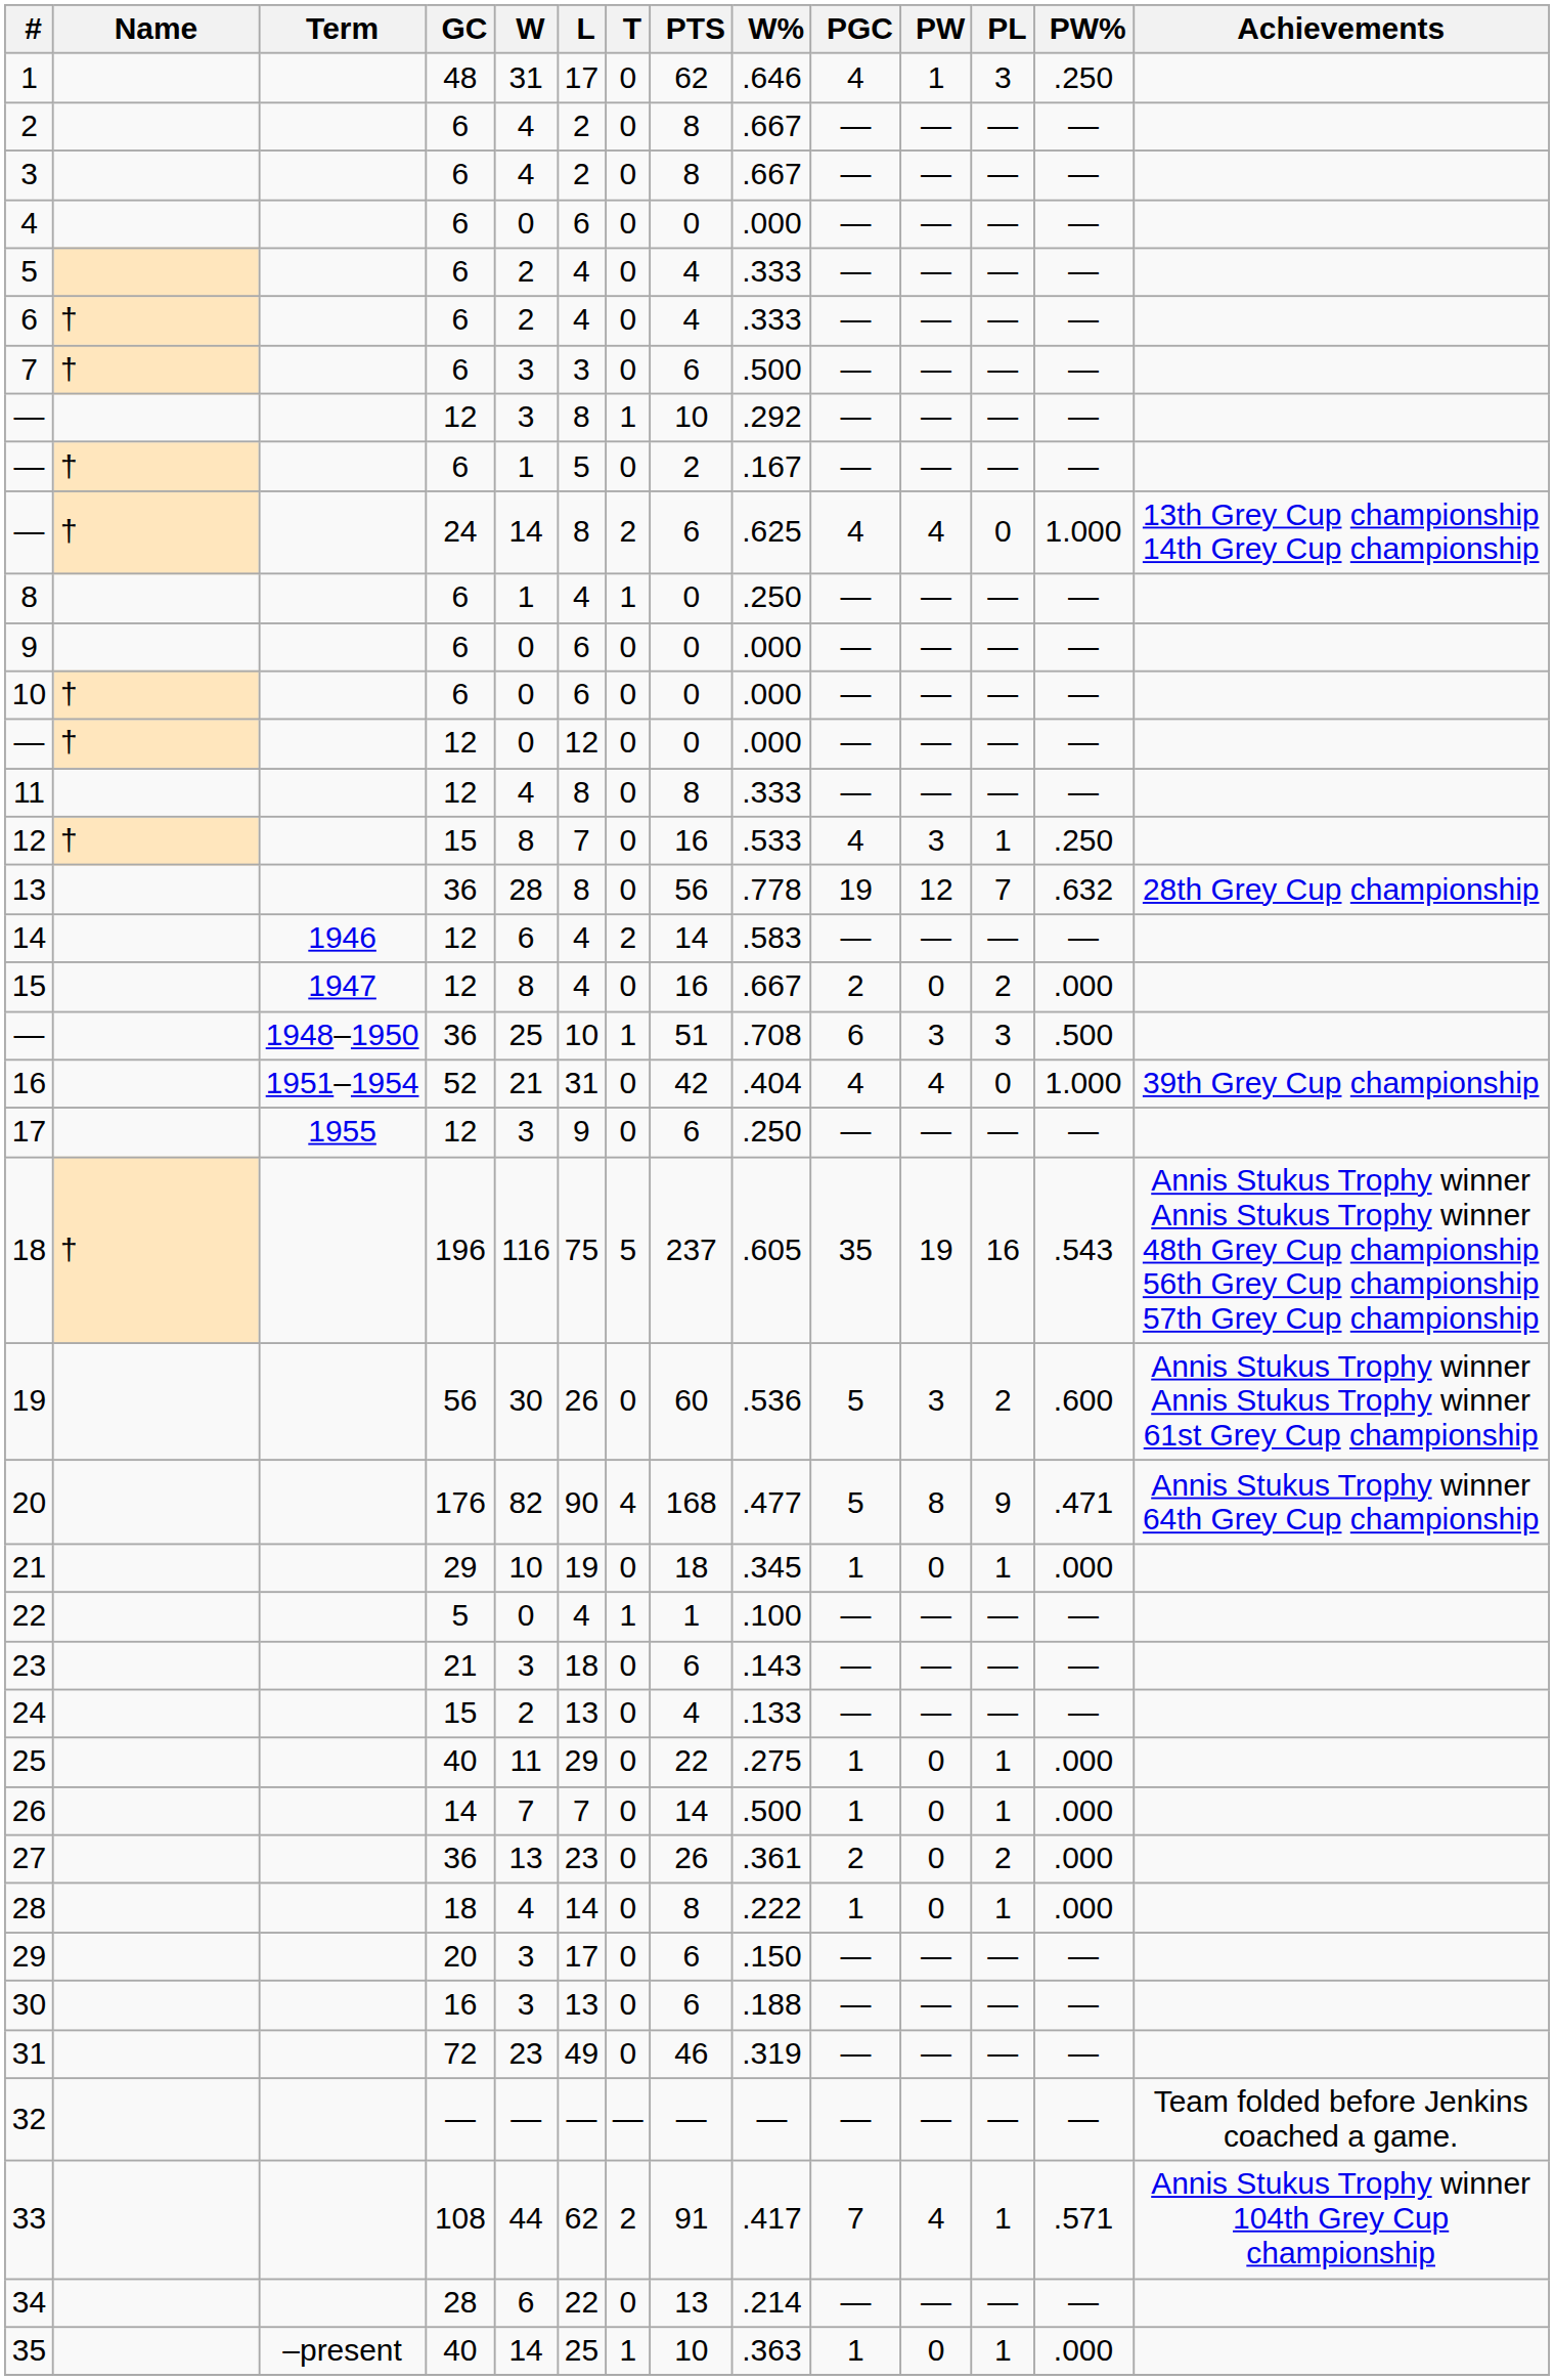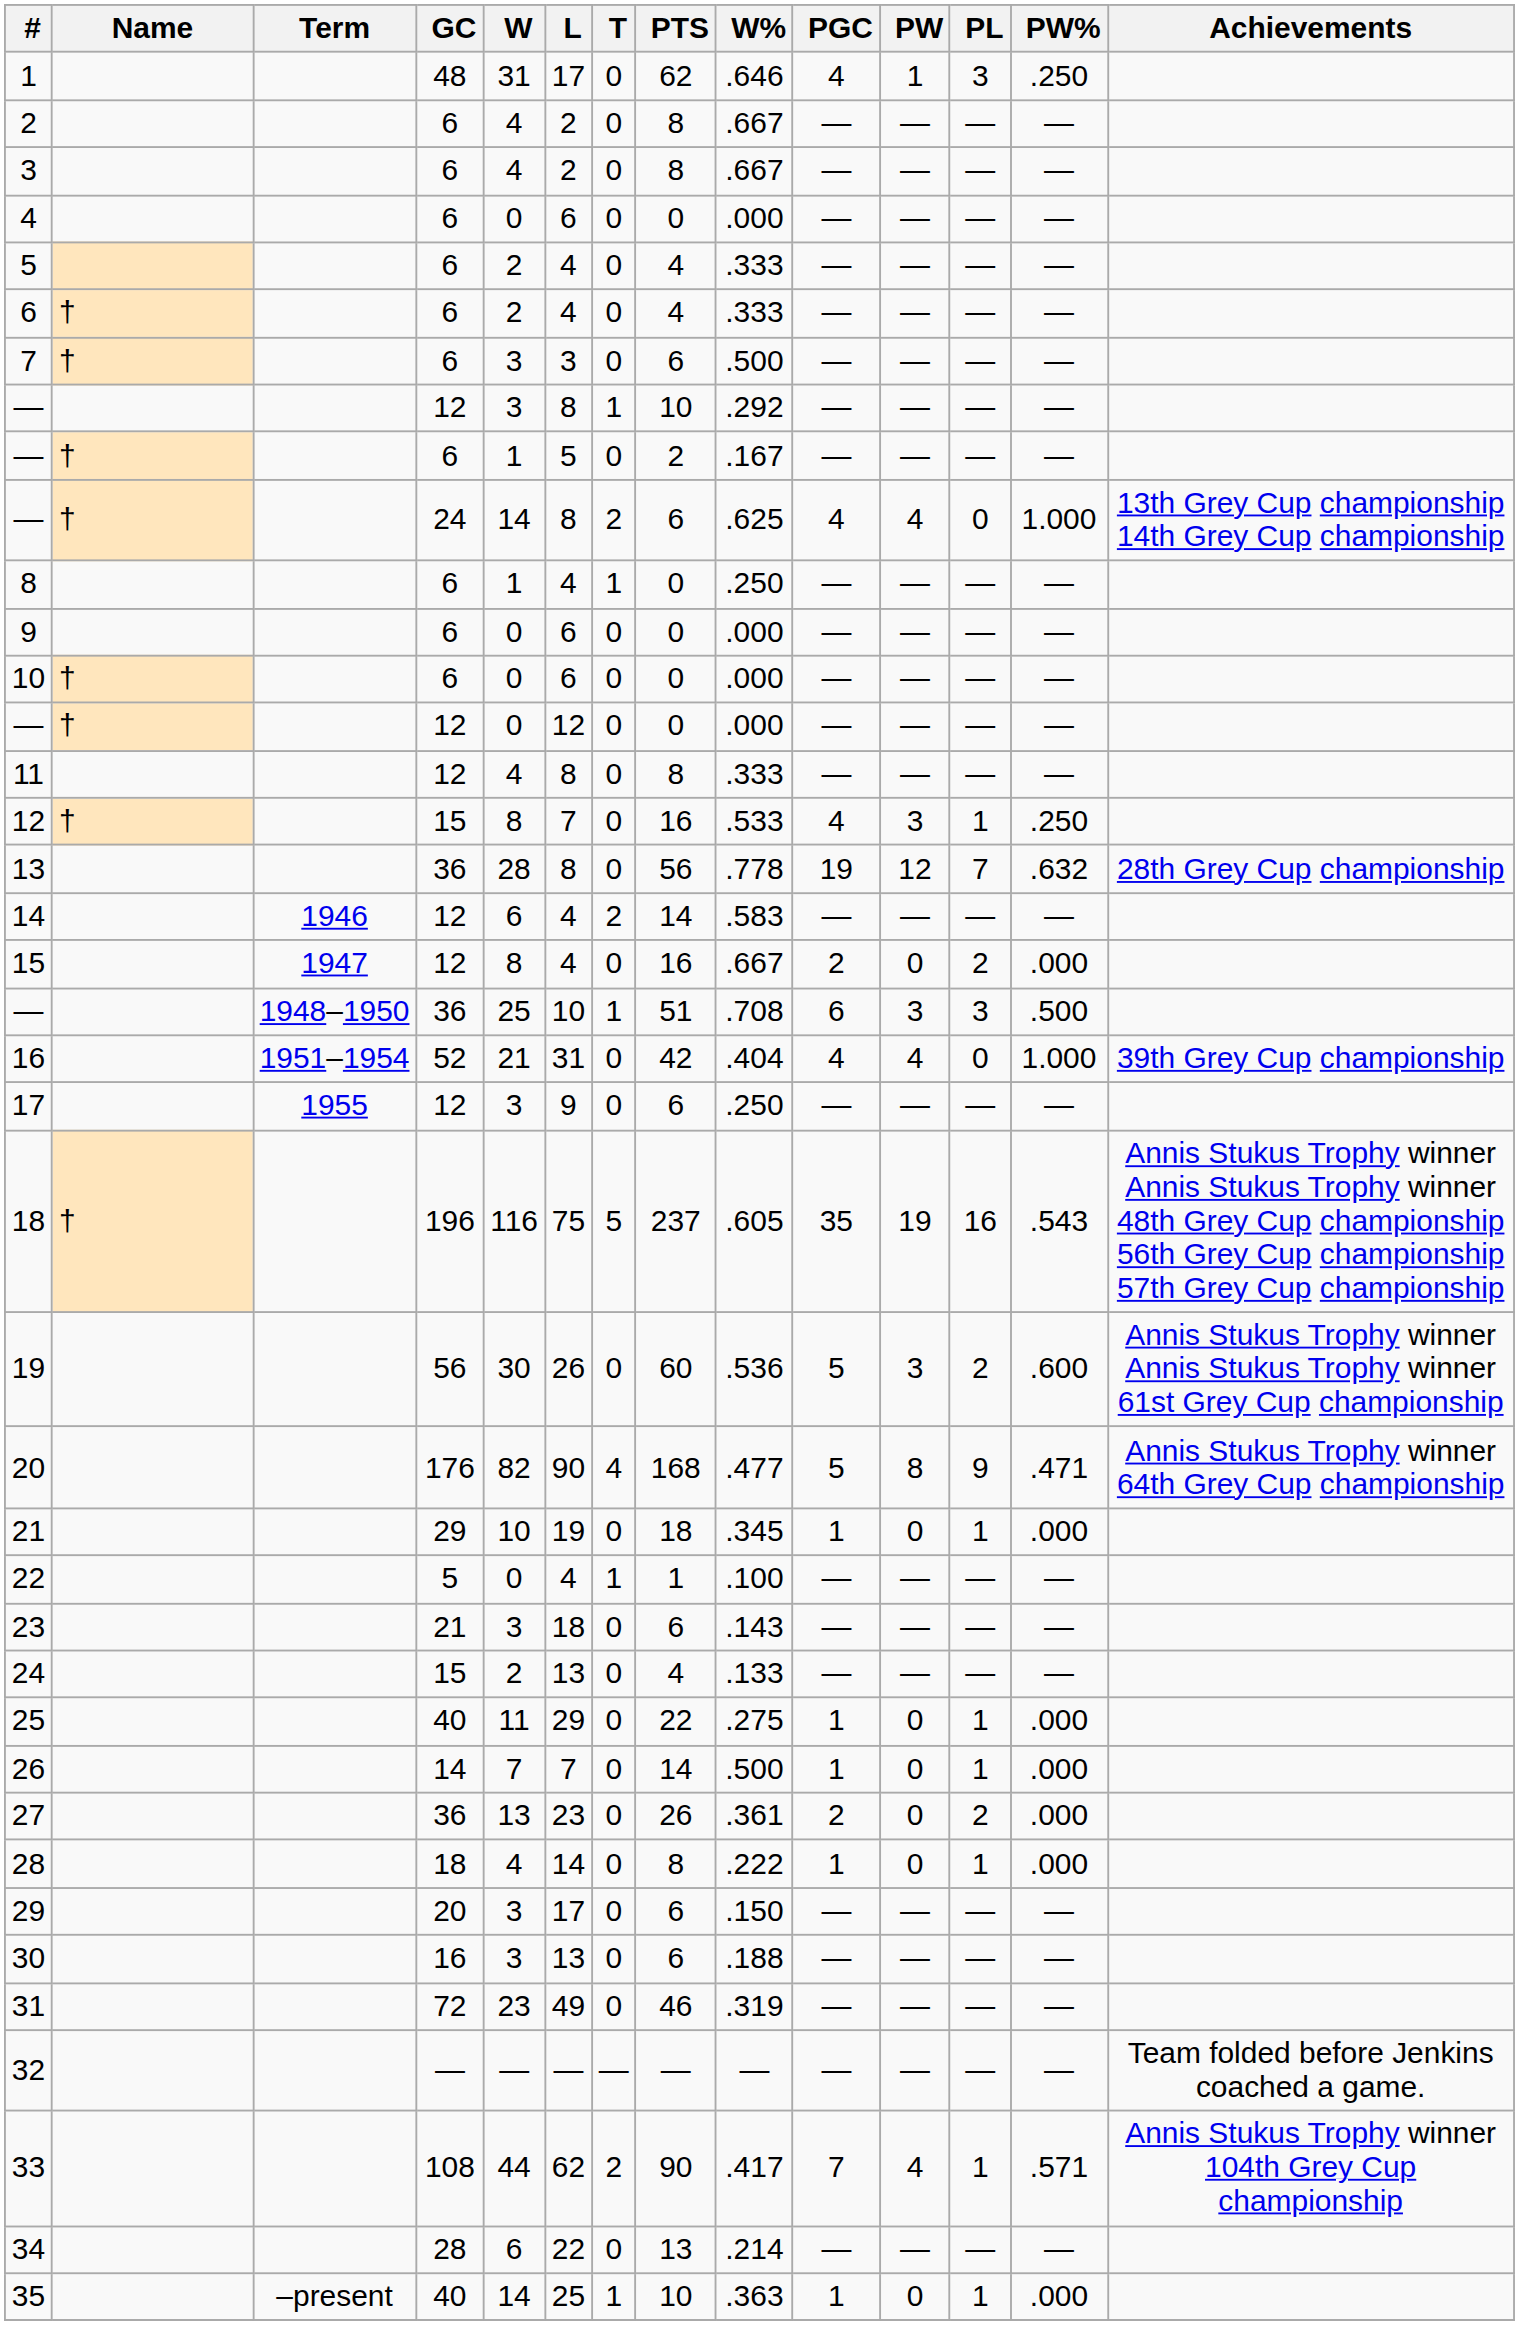33 | PTS: 91 -> 90
